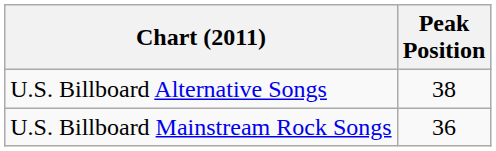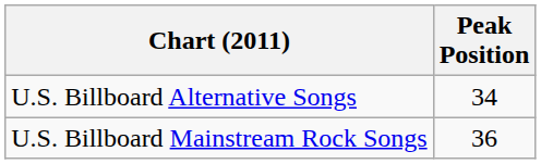U.S. Billboard Alternative Songs | Peak Position: 38 -> 34
